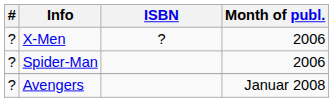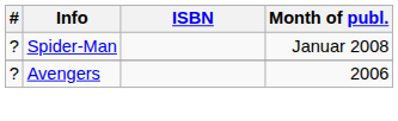- row: ? | X-Men | ? | 2006
Spider-Man | Month of publ.: 2006 -> Januar 2008
Avengers | Month of publ.: Januar 2008 -> 2006
